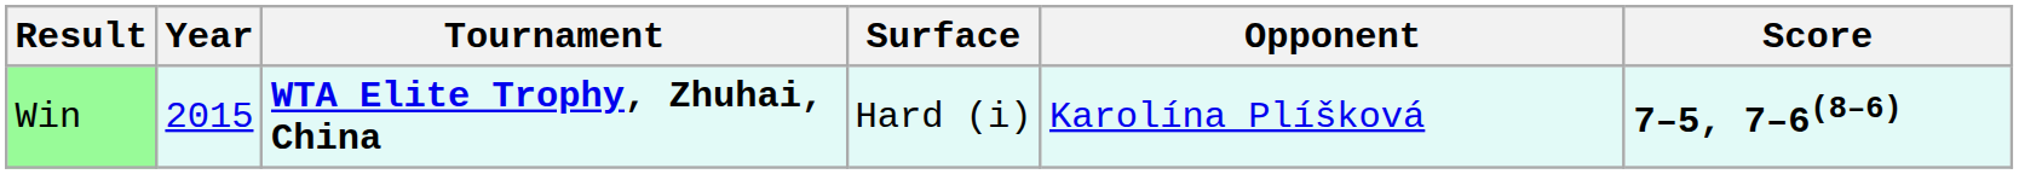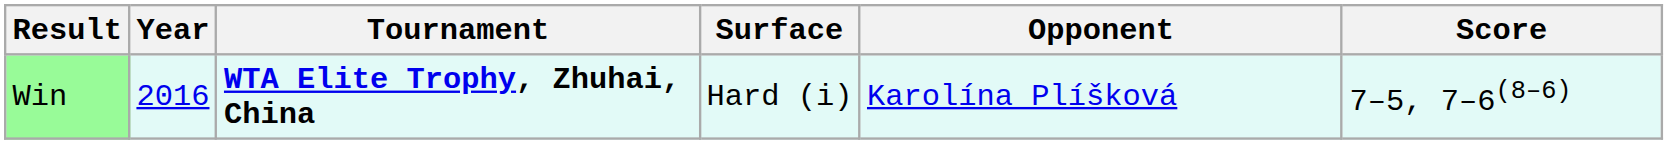Win | Year: 2015 -> 2016
Win | Score: bold -> normal
